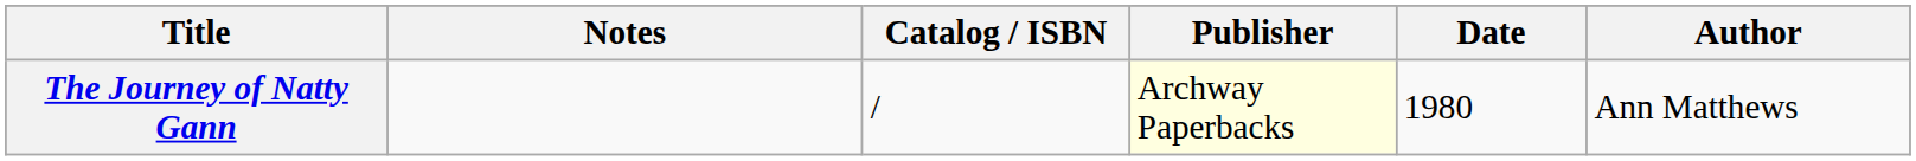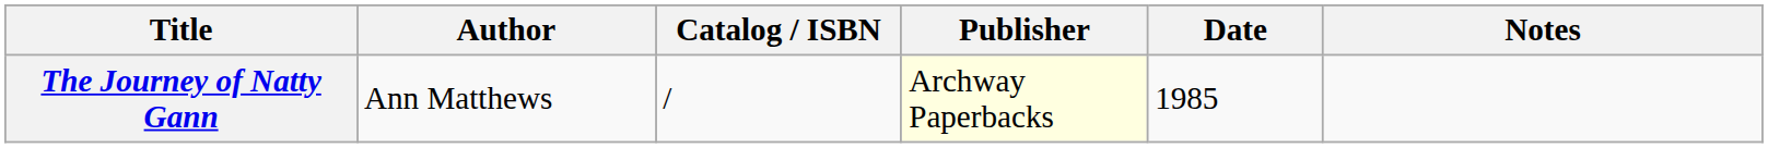columns swapped: Author <-> Notes
The Journey of Natty Gann | Date: 1980 -> 1985
